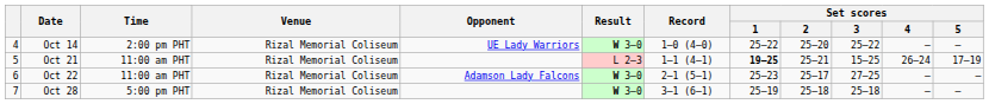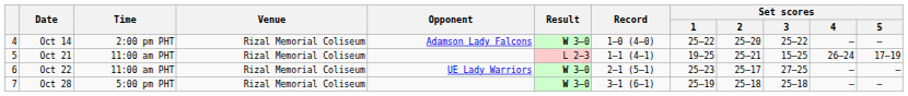Oct 14 | Opponent: UE Lady Warriors -> Adamson Lady Falcons
Oct 21 | Set scores / 1: bold -> normal
Oct 22 | Opponent: Adamson Lady Falcons -> UE Lady Warriors
